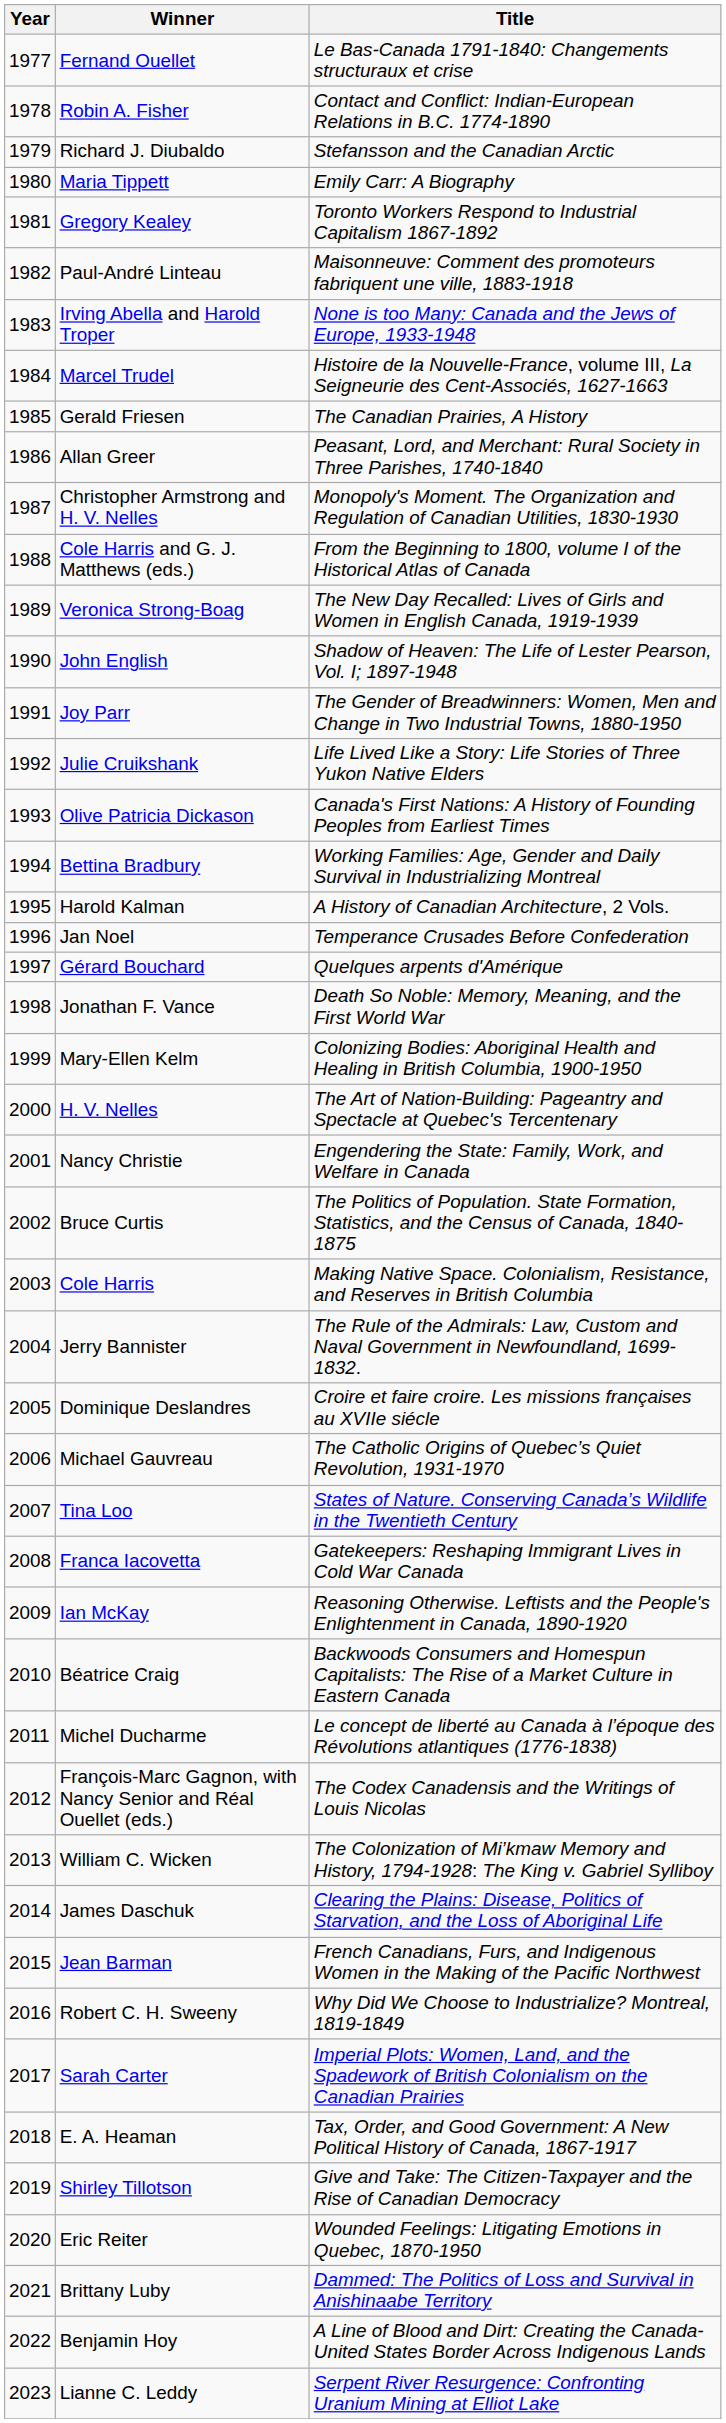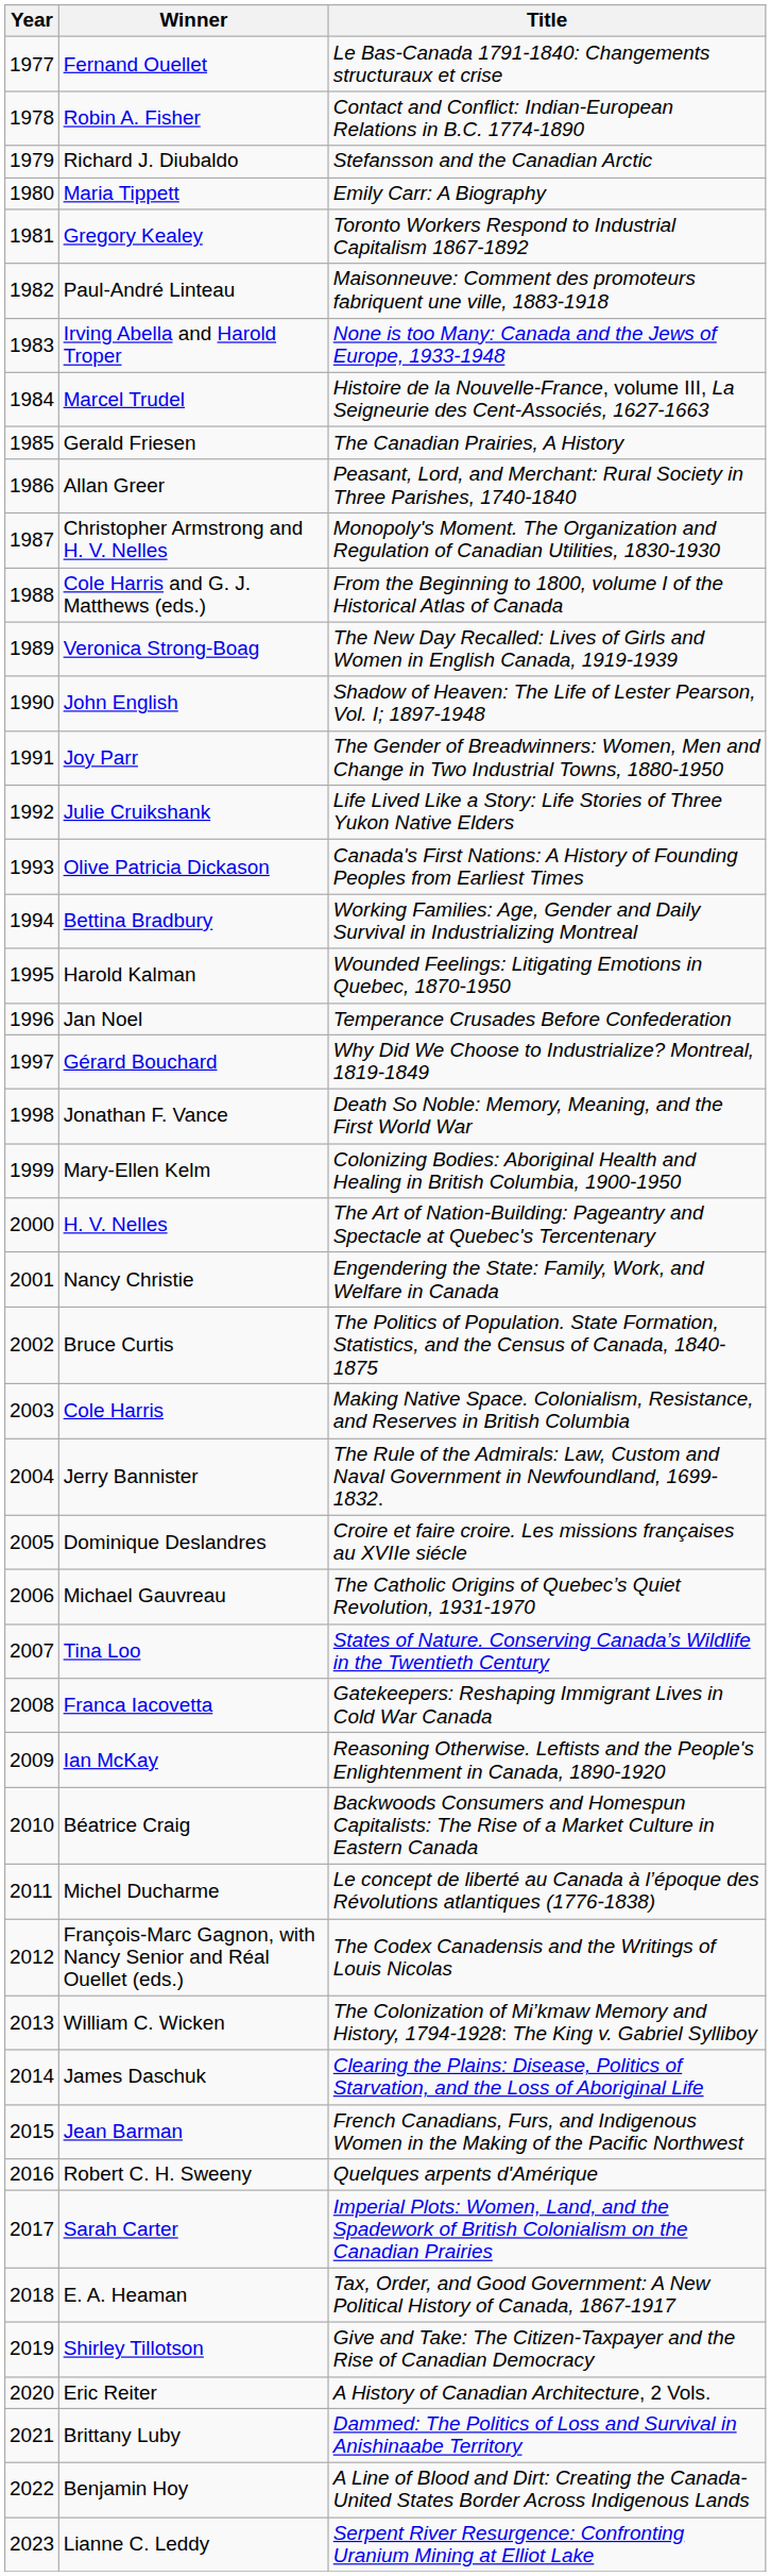Harold Kalman | Title: A History of Canadian Architecture, 2 Vols. -> Wounded Feelings: Litigating Emotions in Quebec, 1870-1950
Gérard Bouchard | Title: Quelques arpents d'Amérique -> Why Did We Choose to Industrialize? Montreal, 1819-1849
Robert C. H. Sweeny | Title: Why Did We Choose to Industrialize? Montreal, 1819-1849 -> Quelques arpents d'Amérique
Eric Reiter | Title: Wounded Feelings: Litigating Emotions in Quebec, 1870-1950 -> A History of Canadian Architecture, 2 Vols.
